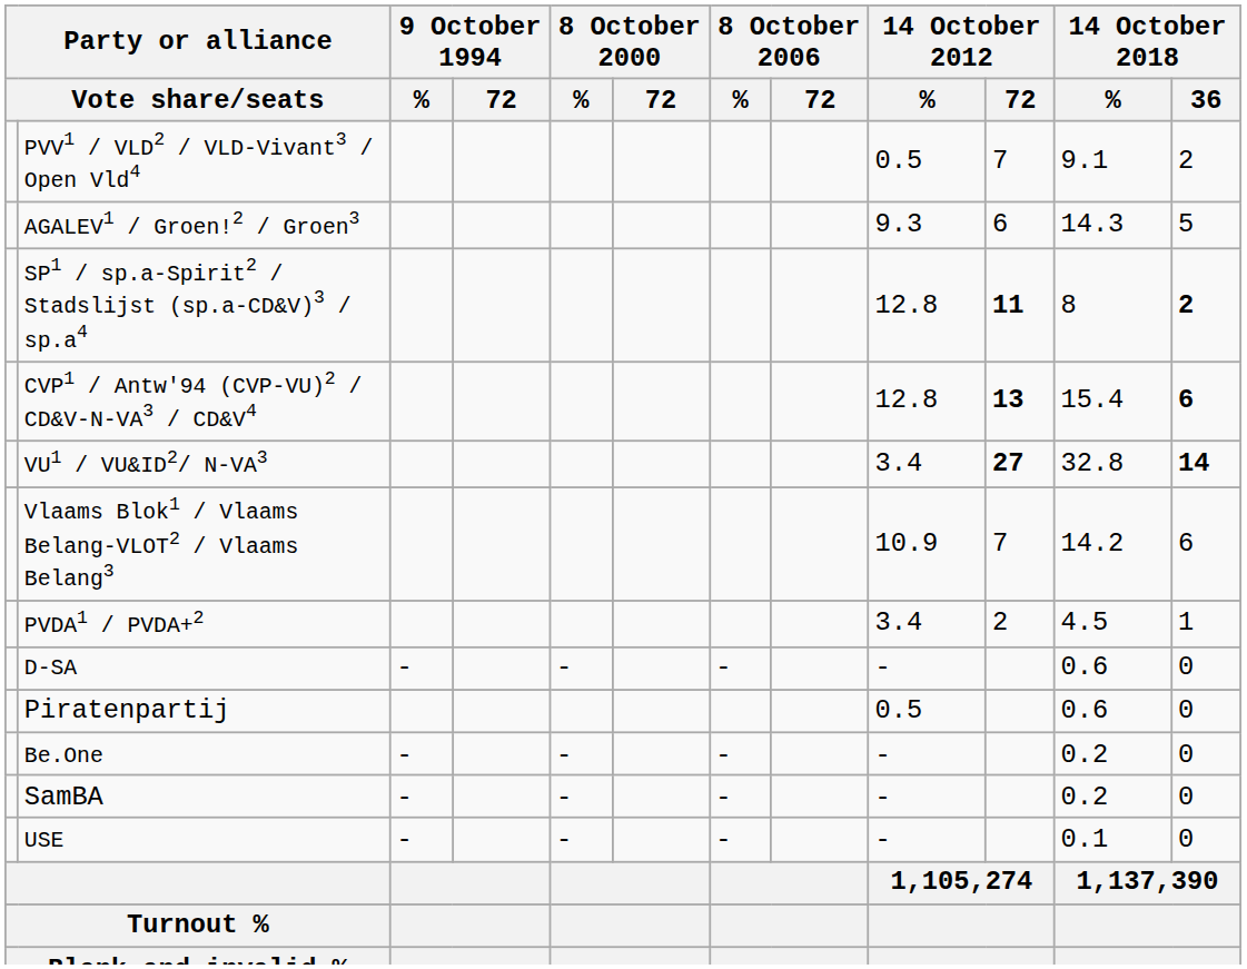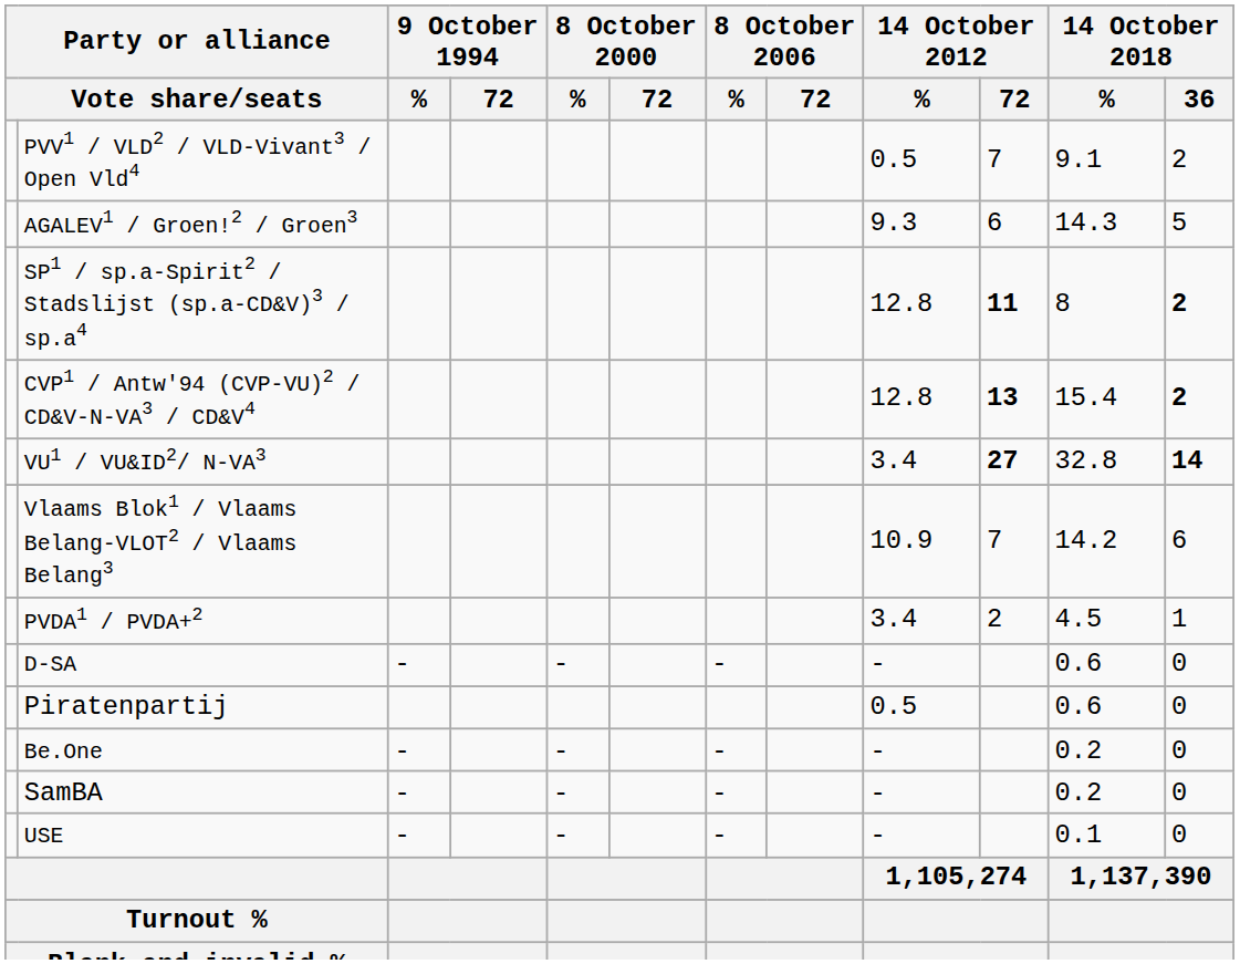CVP1 / Antw'94 (CVP-VU)2 / CD&V-N-VA3 / CD&V4 | 14 October 2018 / 36: 6 -> 2
